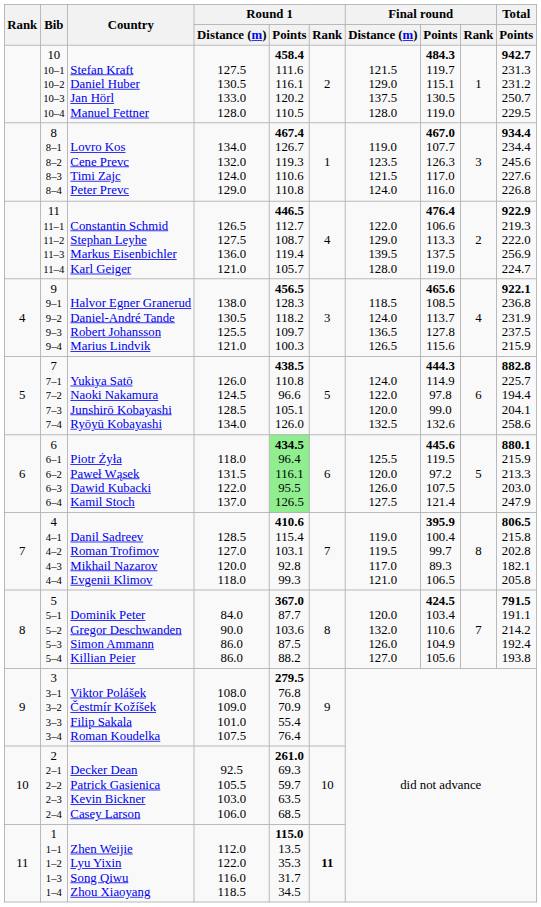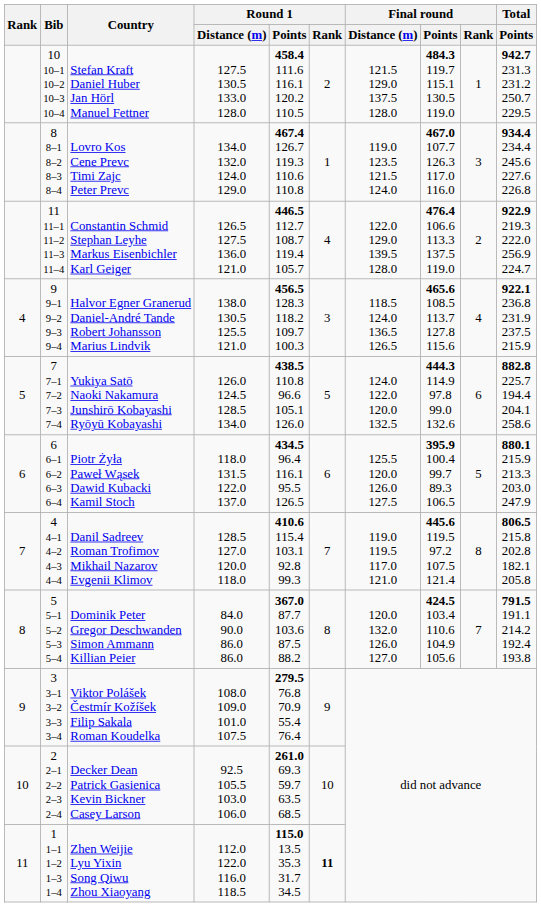Piotr Żyła Paweł Wąsek Dawid Kubacki Kamil Stoch | Round 1 / Points: lightgreen background -> no background
Piotr Żyła Paweł Wąsek Dawid Kubacki Kamil Stoch | Final round / Points: 445.6 119.5 97.2 107.5 121.4 -> 395.9 100.4 99.7 89.3 106.5
Danil Sadreev Roman Trofimov Mikhail Nazarov Evgenii Klimov | Final round / Points: 395.9 100.4 99.7 89.3 106.5 -> 445.6 119.5 97.2 107.5 121.4
